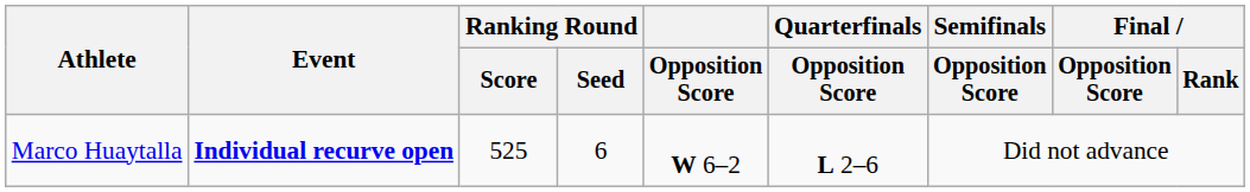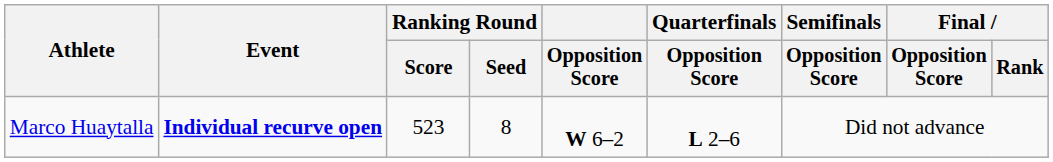Marco Huaytalla | Ranking Round / Score: 525 -> 523
Marco Huaytalla | Ranking Round / Seed: 6 -> 8
